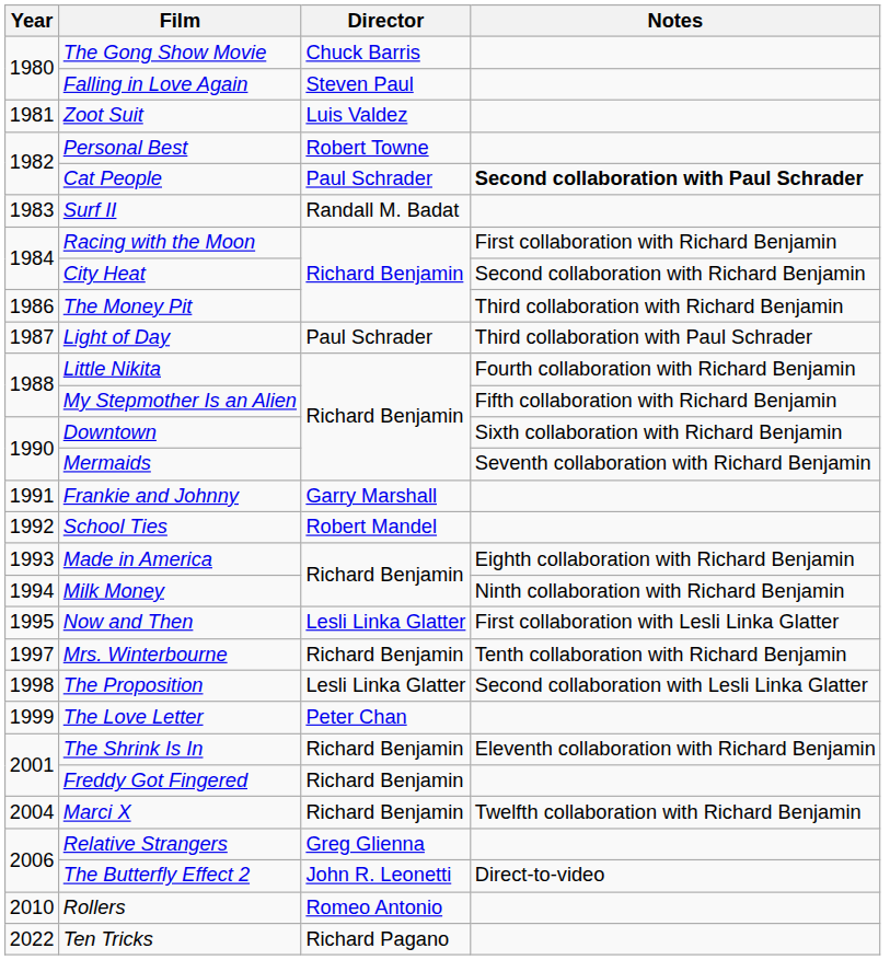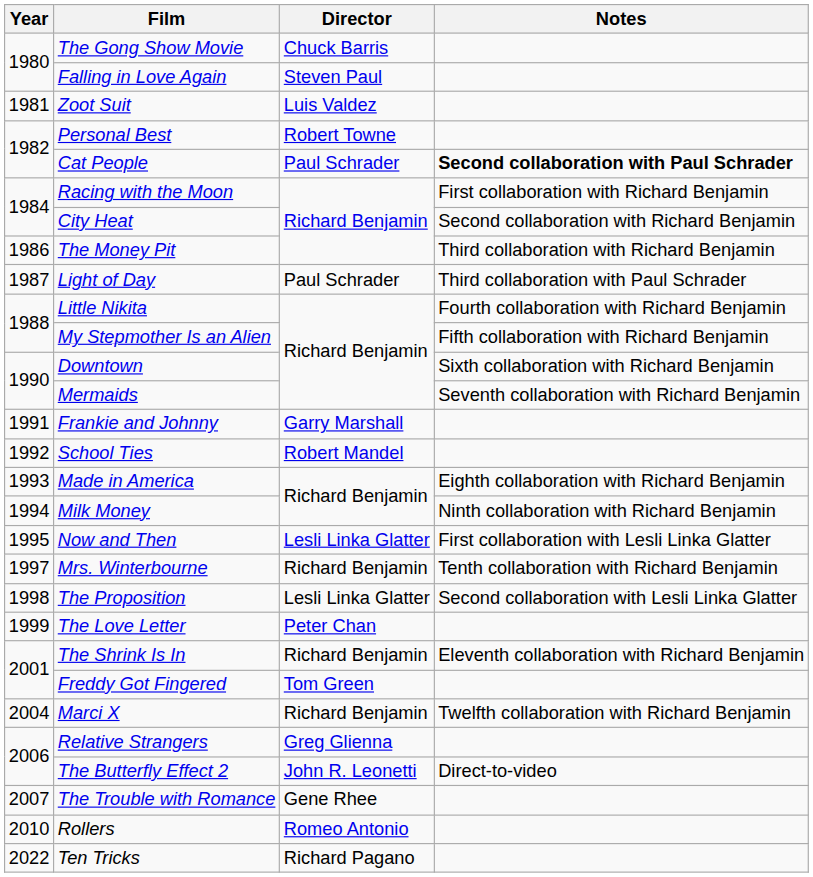- row: 1983 | Surf II | Randall M. Badat
Freddy Got Fingered | Director: Richard Benjamin -> Tom Green
+ row: 2007 | The Trouble with Romance | Gene Rhee
